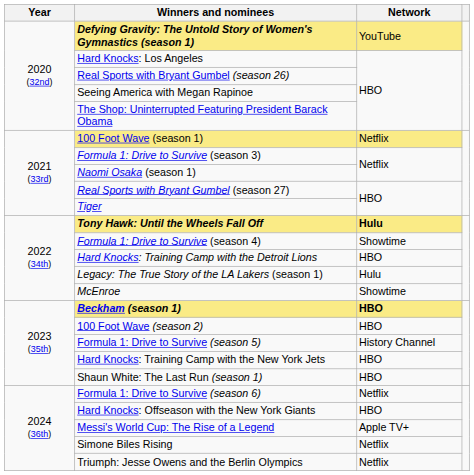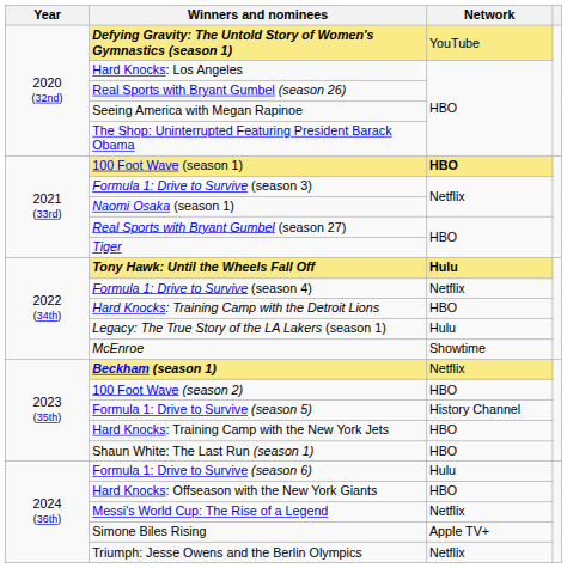100 Foot Wave (season 1) | Network: Netflix -> HBO
Formula 1: Drive to Survive (season 4) | Network: Showtime -> Netflix
Beckham (season 1) | Network: HBO -> Netflix
Formula 1: Drive to Survive (season 6) | Network: Netflix -> Hulu
Messi's World Cup: The Rise of a Legend | Network: Apple TV+ -> Netflix
Simone Biles Rising | Network: Netflix -> Apple TV+
